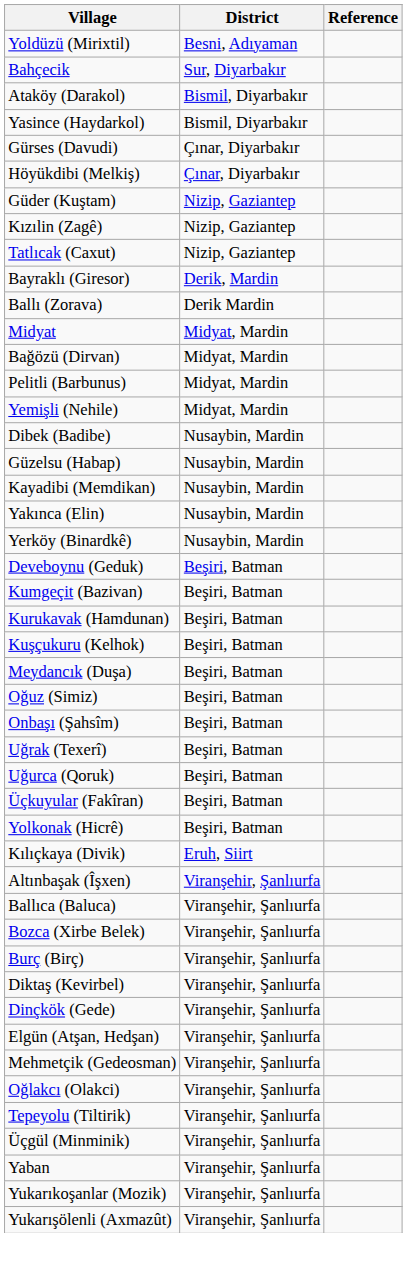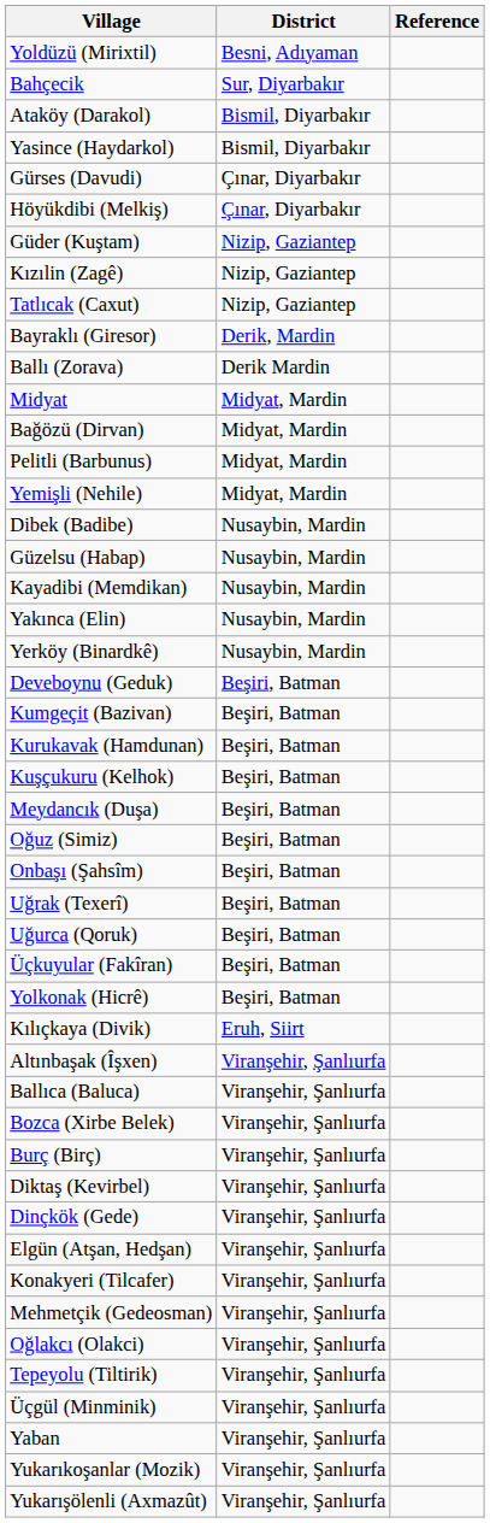+ row: Konakyeri (Tilcafer) | Viranşehir, Şanlıurfa
